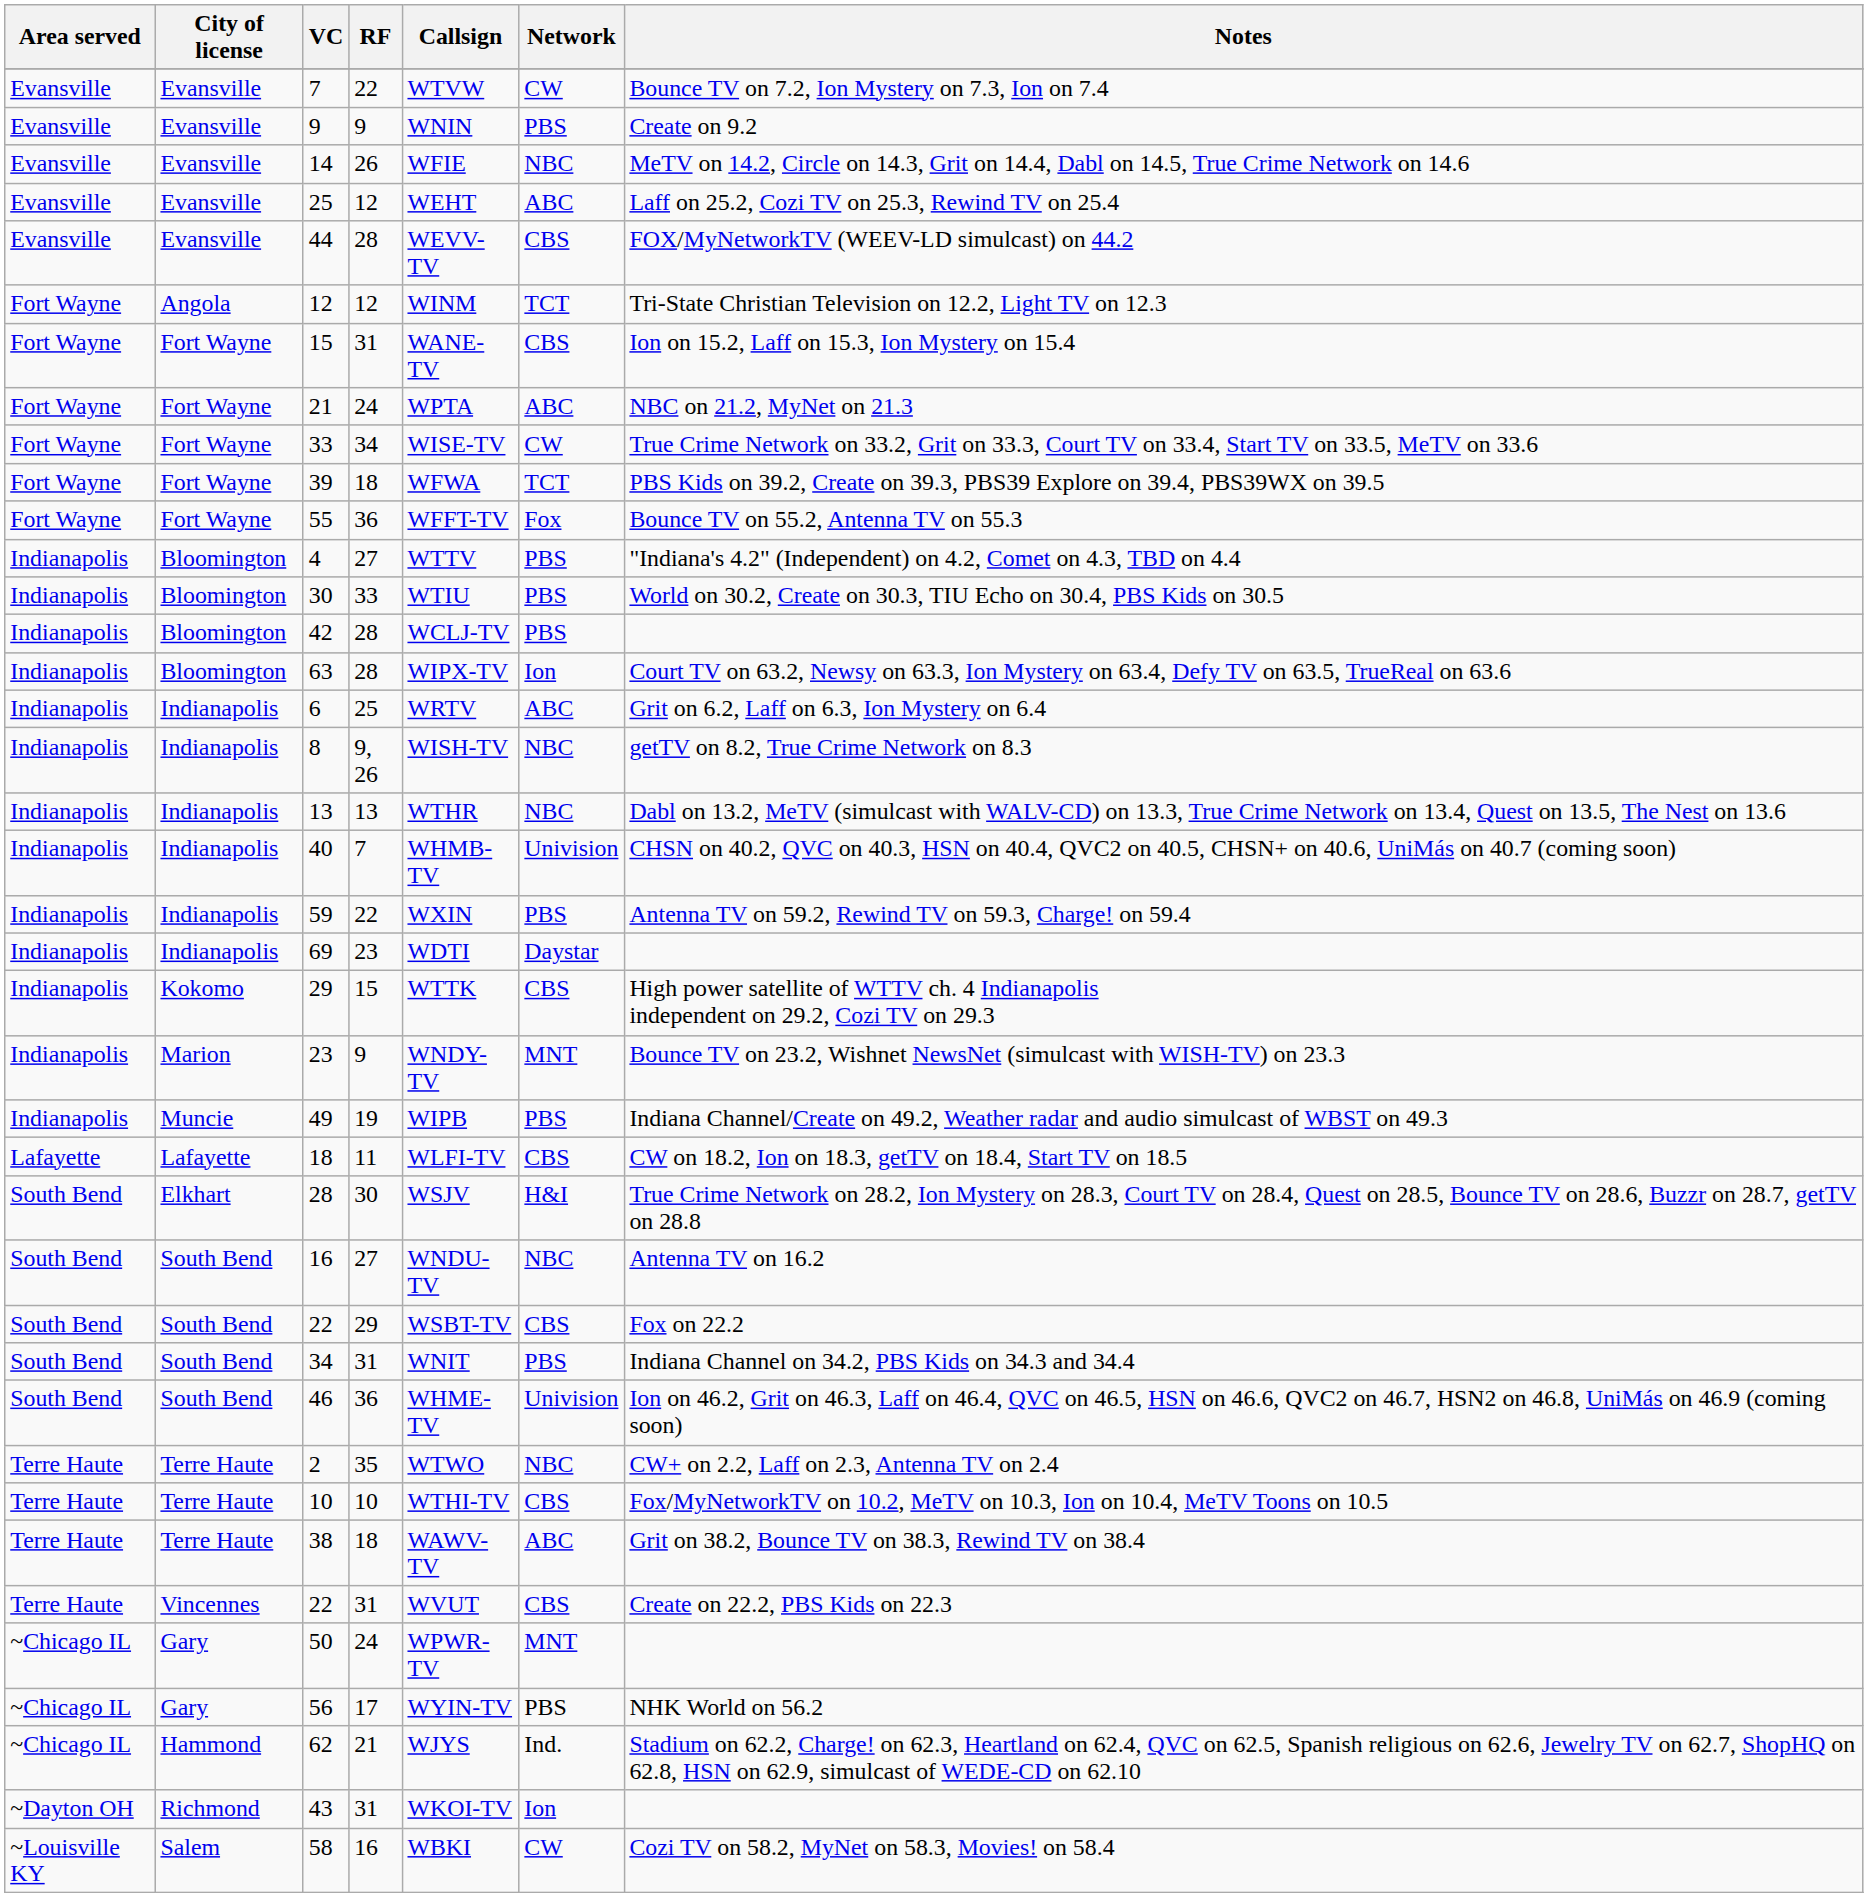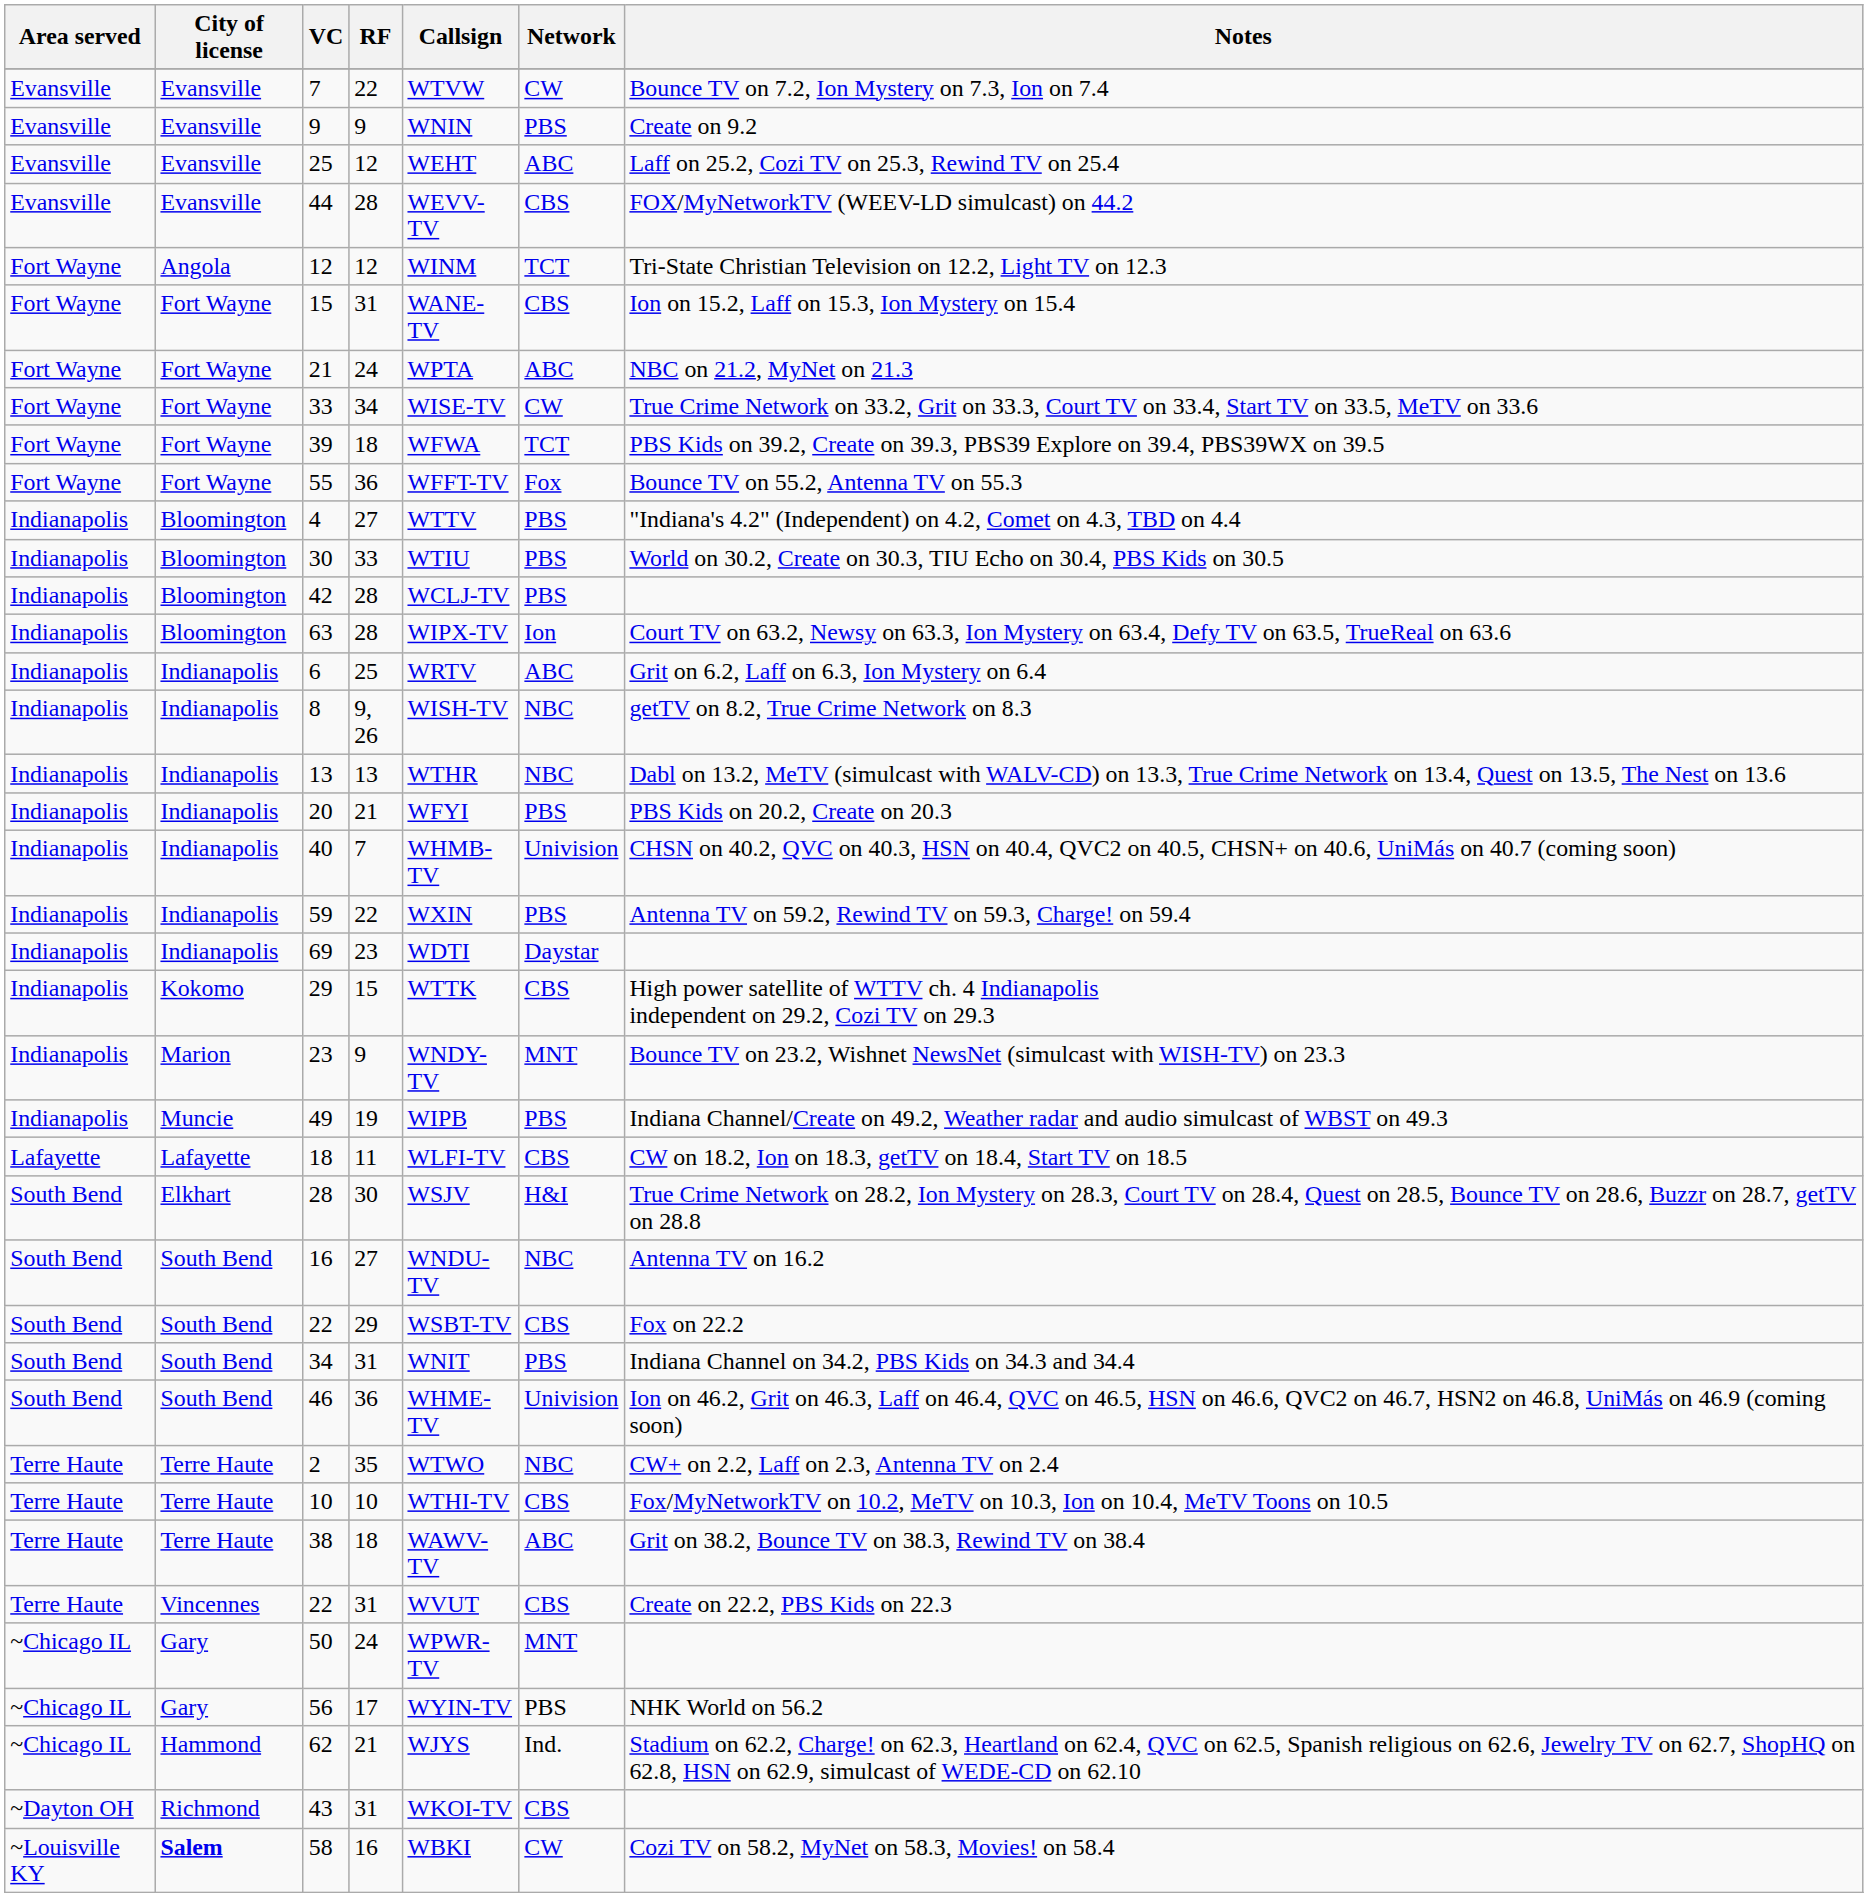- row: Evansville | Evansville | 14 | 26 | WFIE | NBC | MeTV on 14.2, Circle on 14.3, Grit on 14.4, Dabl on 14.5, True Crime Network on 14.6
+ row: Indianapolis | Indianapolis | 20 | 21 | WFYI | PBS | PBS Kids on 20.2, Create on 20.3
43 | Network: Ion -> CBS
58 | City of license: normal -> bold
